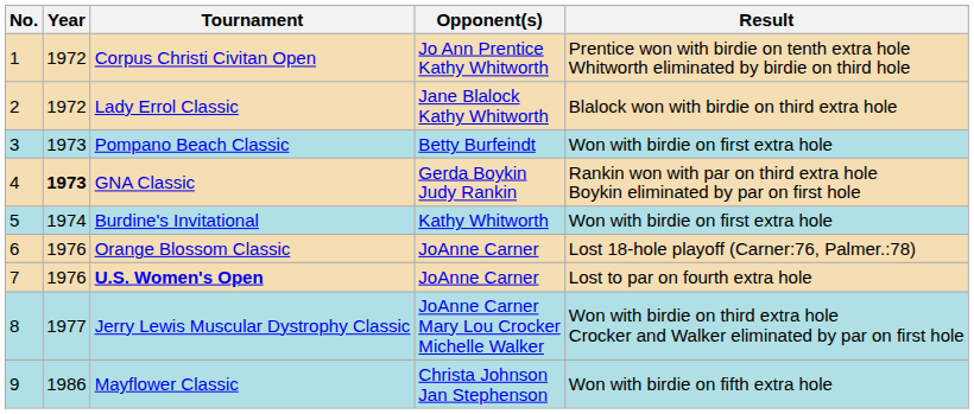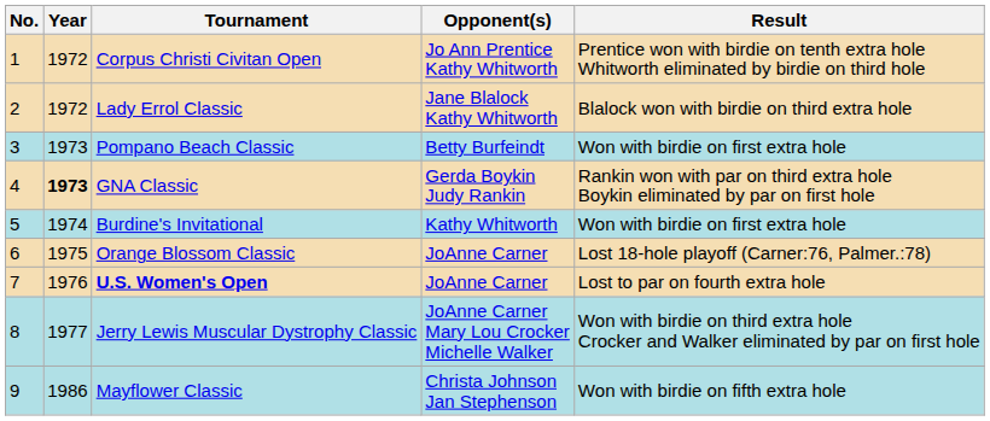Orange Blossom Classic | Year: 1976 -> 1975
